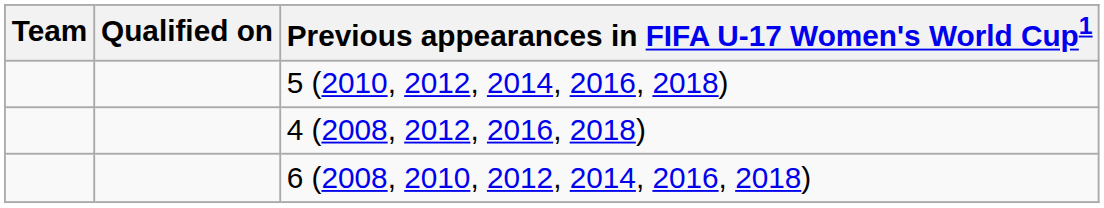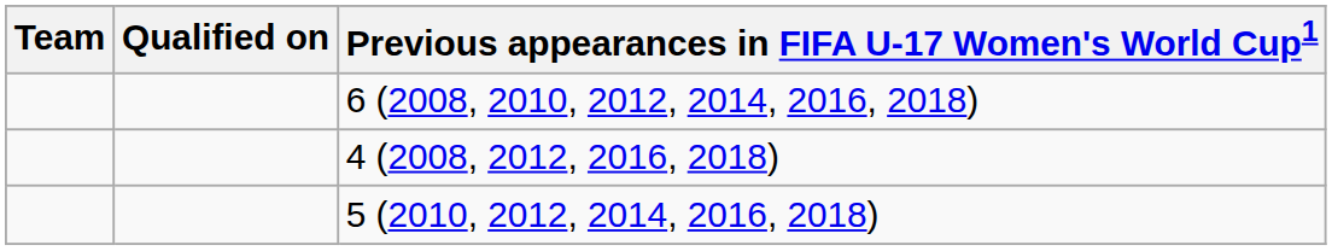rows swapped: 5 (2010, 2012, 2014, 2016, 2018) <-> 6 (2008, 2010, 2012, 2014, 2016, 2018)
